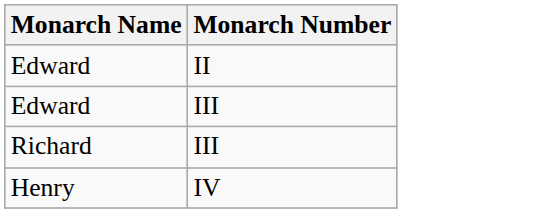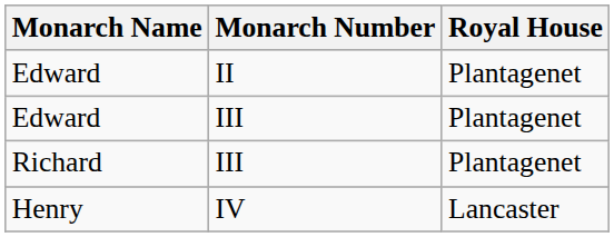+ column: Royal House | Plantagenet | Plantagenet | Plantagenet | Lancaster
